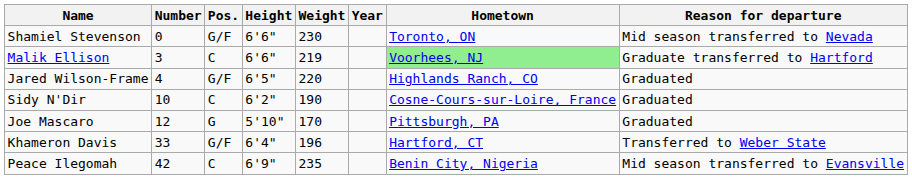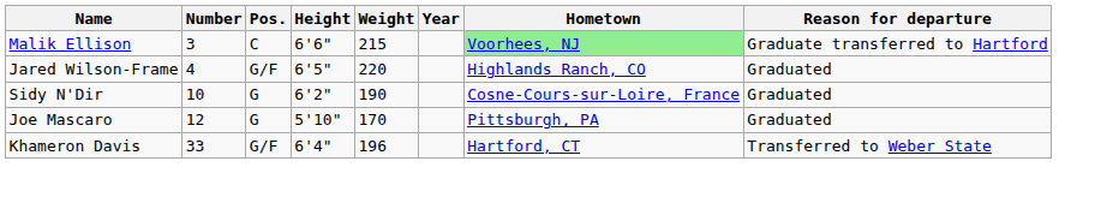- row: Shamiel Stevenson | 0 | G/F | 6'6" | 230 | Toronto, ON | Mid season transferred to Nevada
Malik Ellison | Weight: 219 -> 215
Sidy N'Dir | Pos.: C -> G
- row: Peace Ilegomah | 42 | C | 6'9" | 235 | Benin City, Nigeria | Mid season transferred to Evansville
